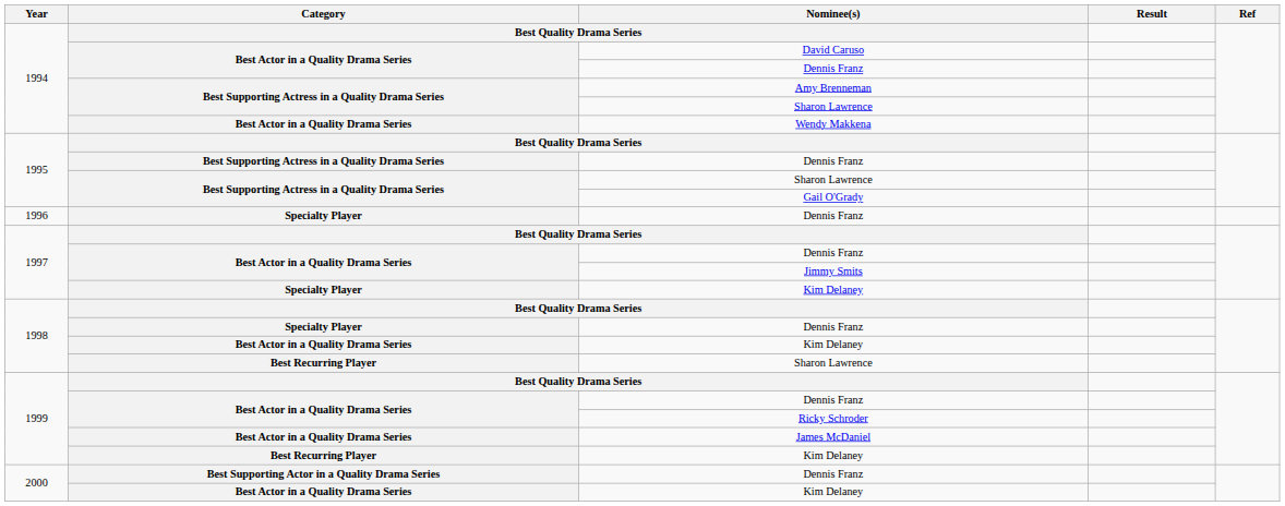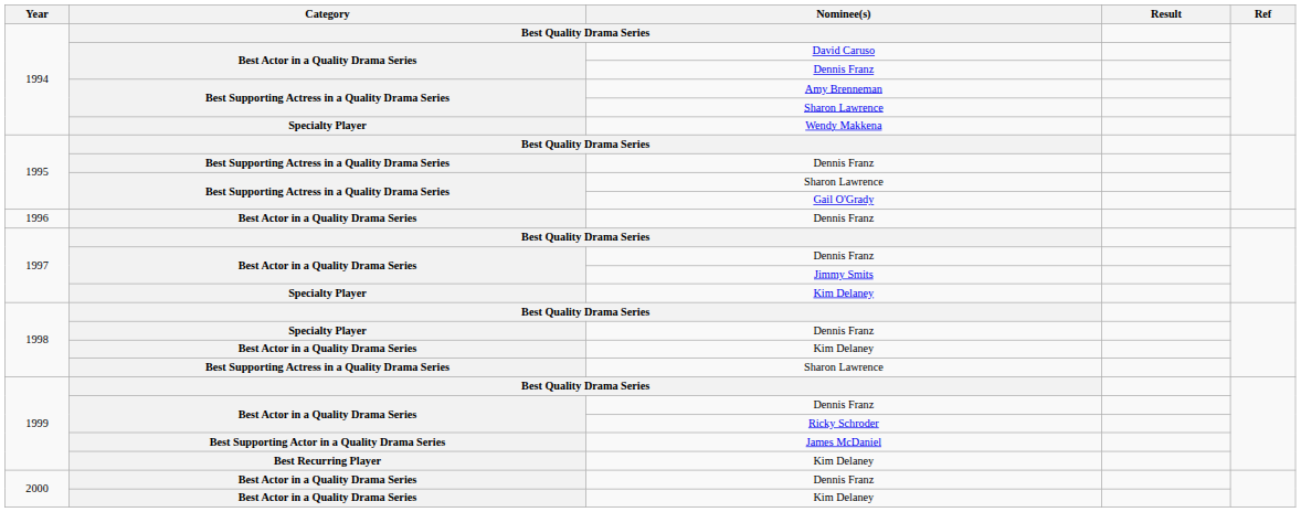Wendy Makkena | Category: Best Actor in a Quality Drama Series -> Specialty Player
1996 / Dennis Franz | Category: Specialty Player -> Best Actor in a Quality Drama Series
1998 / Sharon Lawrence | Category: Best Recurring Player -> Best Supporting Actress in a Quality Drama Series
James McDaniel | Category: Best Actor in a Quality Drama Series -> Best Supporting Actor in a Quality Drama Series
2000 / Dennis Franz | Category: Best Supporting Actor in a Quality Drama Series -> Best Actor in a Quality Drama Series
